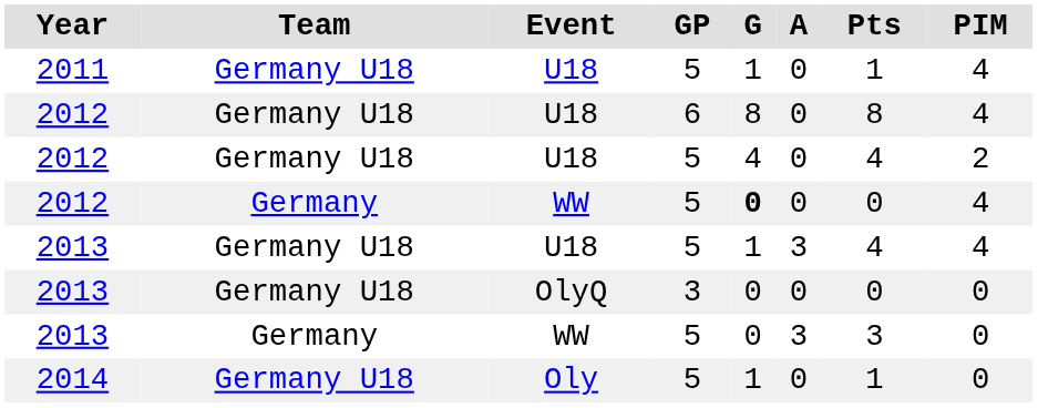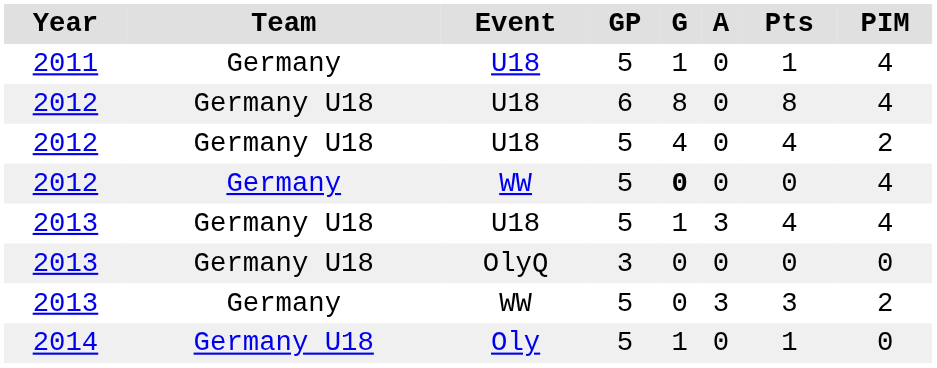2011 | Team: Germany U18 -> Germany
2013 / WW | PIM: 0 -> 2
